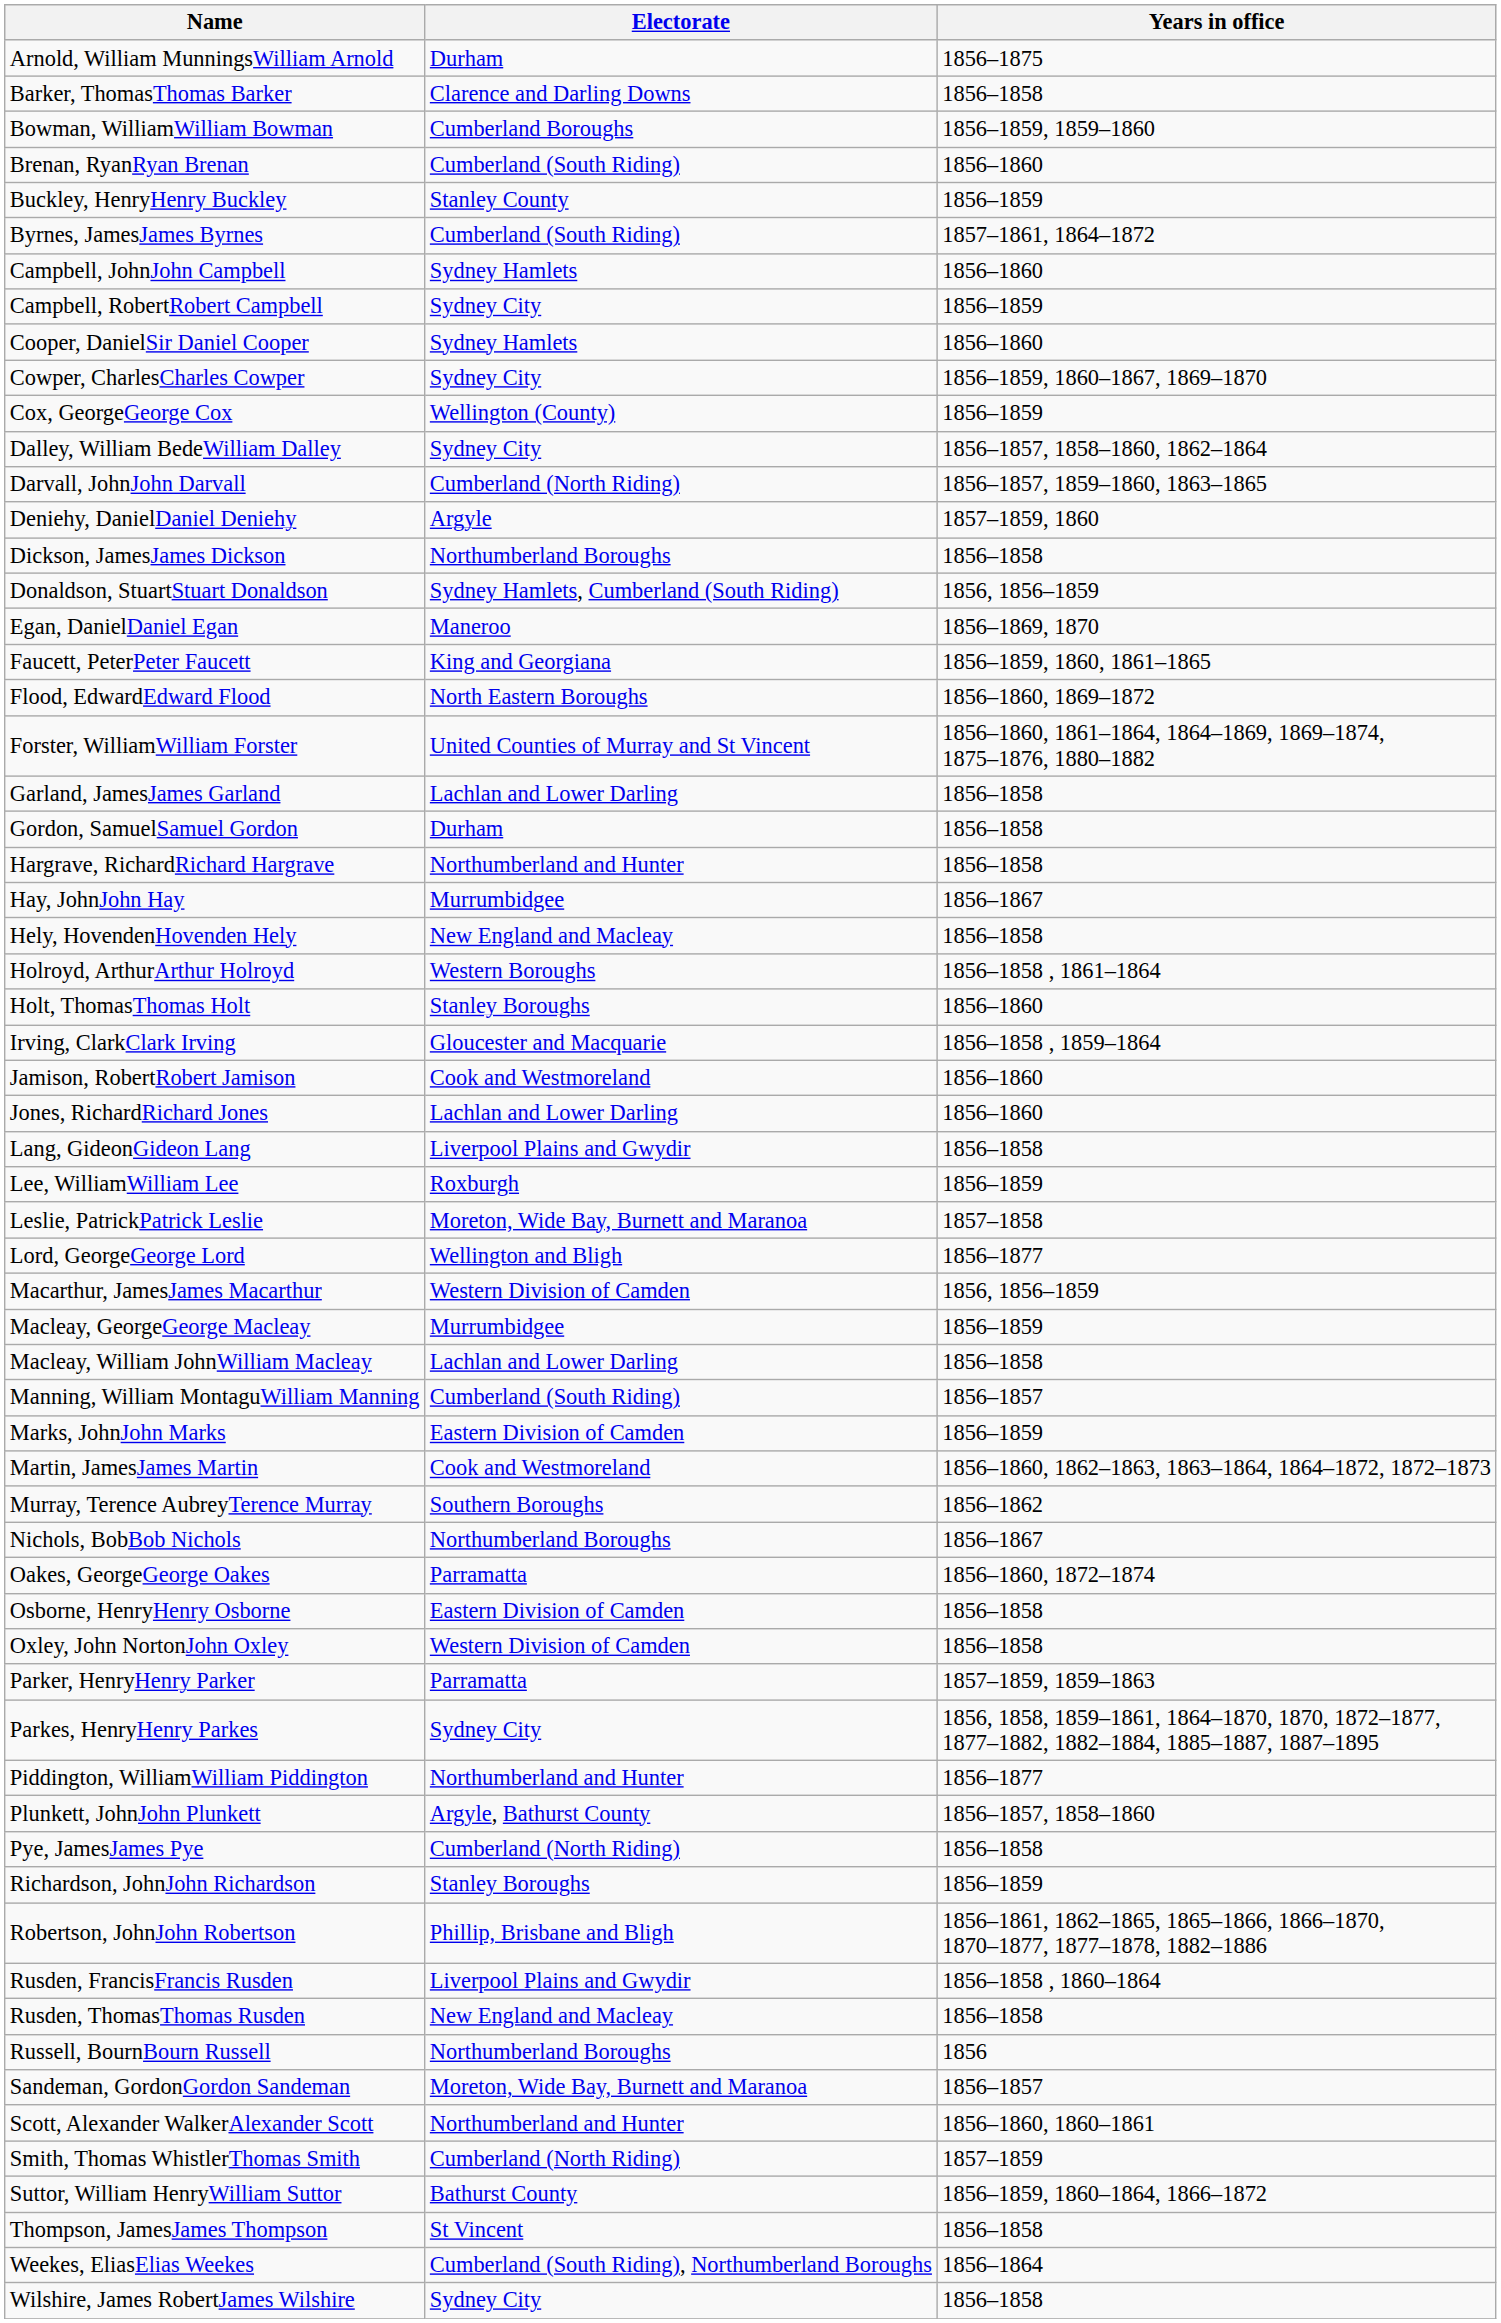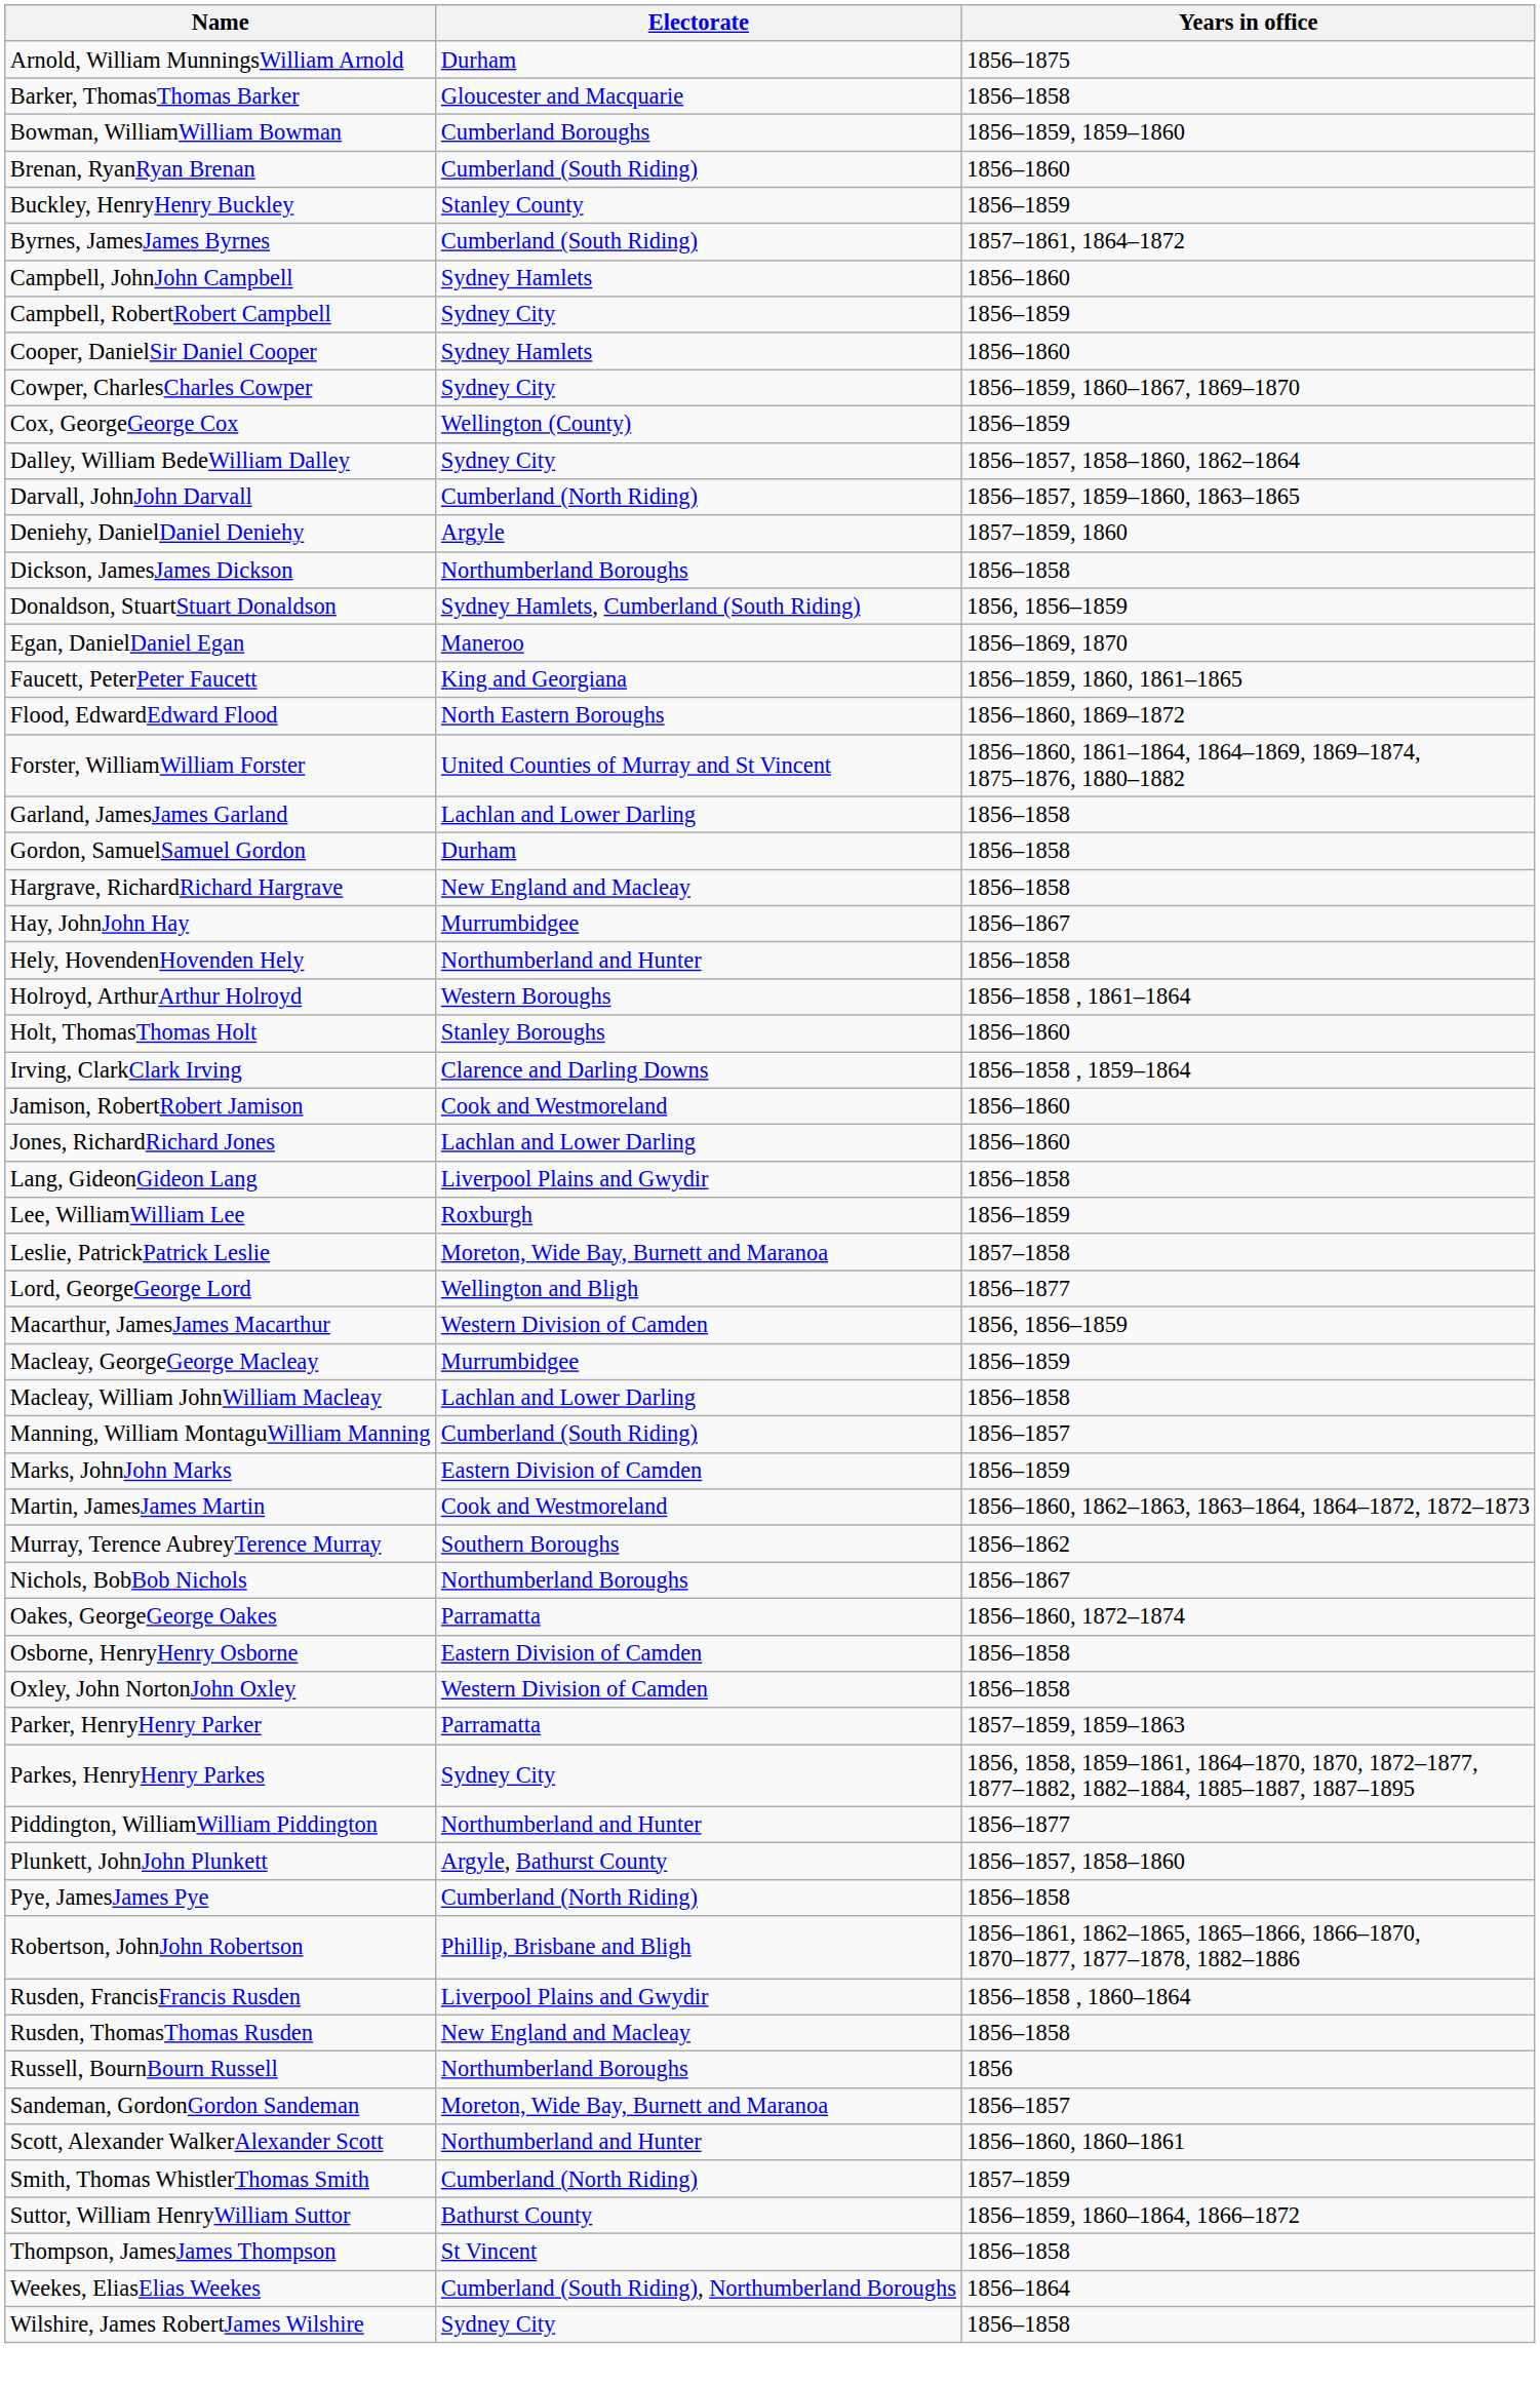Barker, ThomasThomas Barker | Electorate: Clarence and Darling Downs -> Gloucester and Macquarie
Hargrave, RichardRichard Hargrave | Electorate: Northumberland and Hunter -> New England and Macleay
Hely, HovendenHovenden Hely | Electorate: New England and Macleay -> Northumberland and Hunter
Irving, ClarkClark Irving | Electorate: Gloucester and Macquarie -> Clarence and Darling Downs
- row: Richardson, JohnJohn Richardson | Stanley Boroughs | 1856–1859
